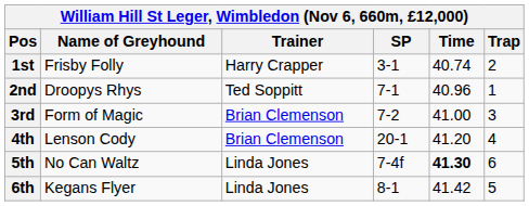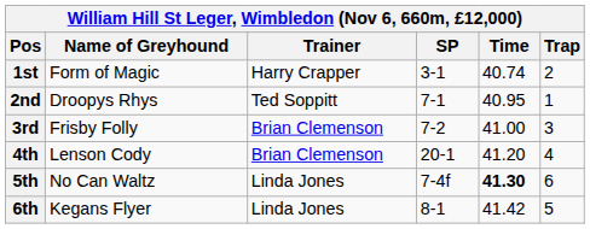1st | Name of Greyhound: Frisby Folly -> Form of Magic
2nd | Time: 40.96 -> 40.95
3rd | Name of Greyhound: Form of Magic -> Frisby Folly
